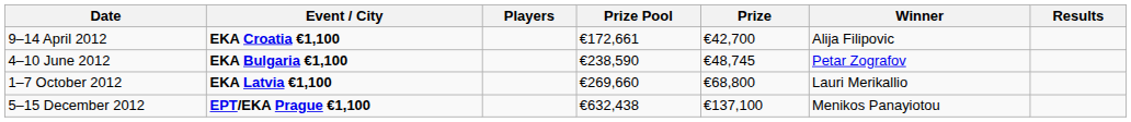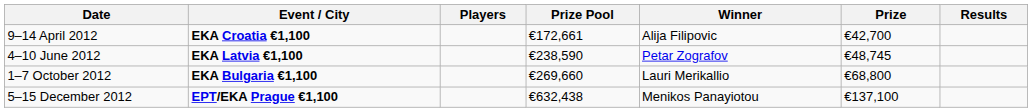columns swapped: Winner <-> Prize
4–10 June 2012 | Event / City: EKA Bulgaria €1,100 -> EKA Latvia €1,100
1–7 October 2012 | Event / City: EKA Latvia €1,100 -> EKA Bulgaria €1,100
